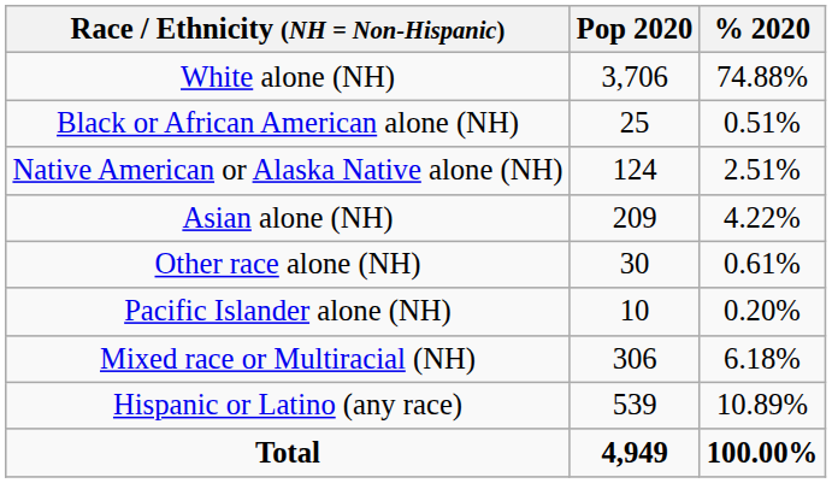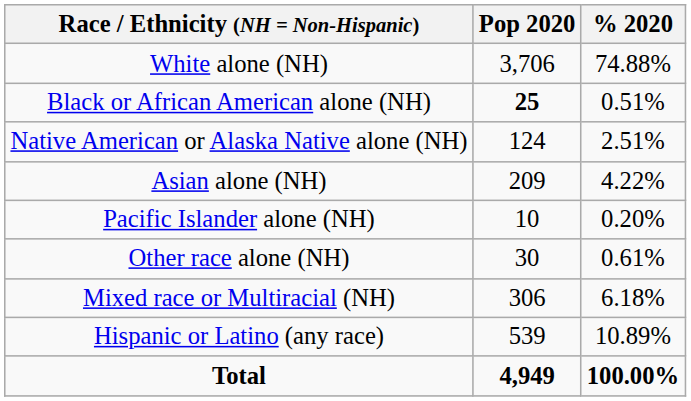Black or African American alone (NH) | Pop 2020: normal -> bold
rows swapped: Pacific Islander alone (NH) <-> Other race alone (NH)
